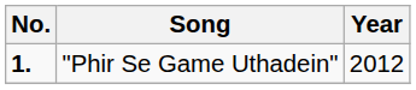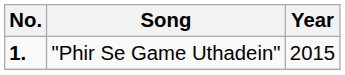"Phir Se Game Uthadein" | Year: 2012 -> 2015
